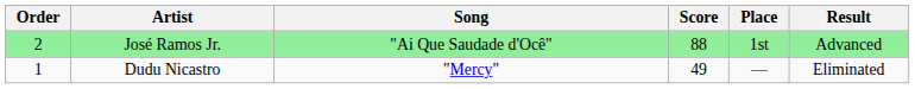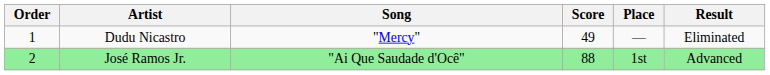rows swapped: Dudu Nicastro <-> José Ramos Jr.
